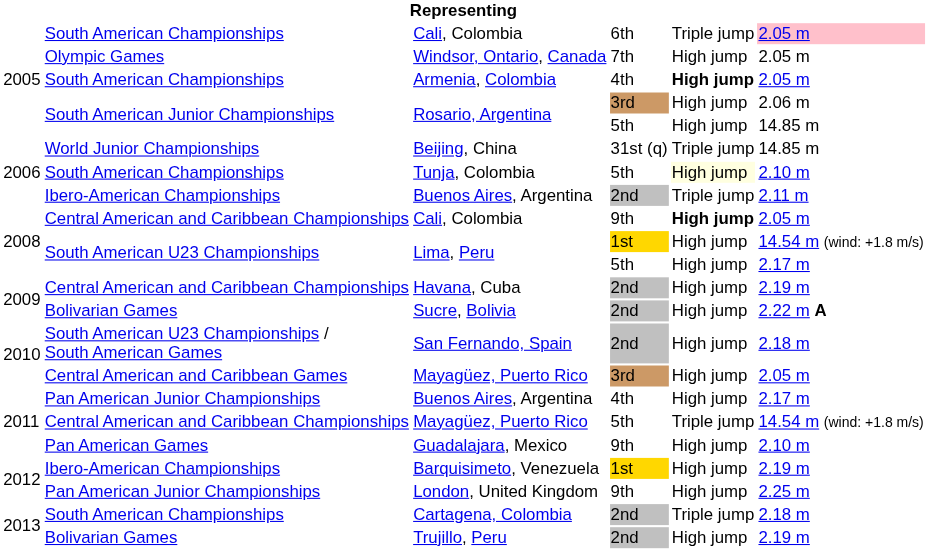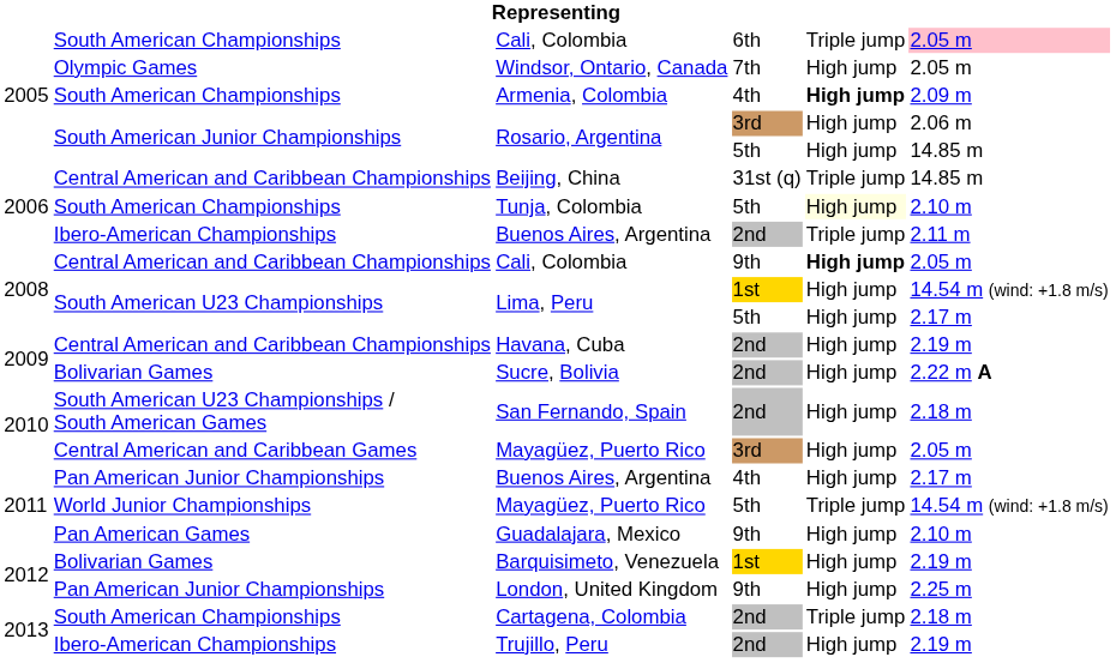Armenia, Colombia | column 6: 2.05 m -> 2.09 m
Beijing, China | column 2: World Junior Championships -> Central American and Caribbean Championships
Mayagüez, Puerto Rico / 5th | column 2: Central American and Caribbean Championships -> World Junior Championships
Barquisimeto, Venezuela | column 2: Ibero-American Championships -> Bolivarian Games
Trujillo, Peru | column 2: Bolivarian Games -> Ibero-American Championships
